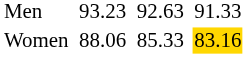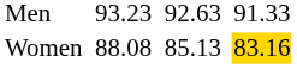Women | column 3: 88.06 -> 88.08
Women | column 5: 85.33 -> 85.13
